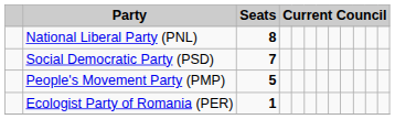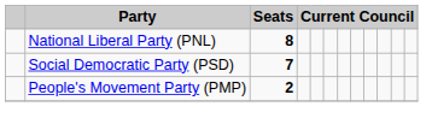People's Movement Party (PMP) | Seats: 5 -> 2
- row: Ecologist Party of Romania (PER) | 1
